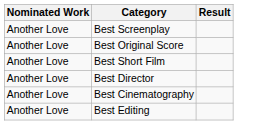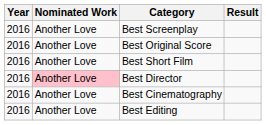+ column: Year | 2016 | 2016 | 2016 | 2016 | 2016 | 2016
Best Director | Nominated Work: no background -> pink background
